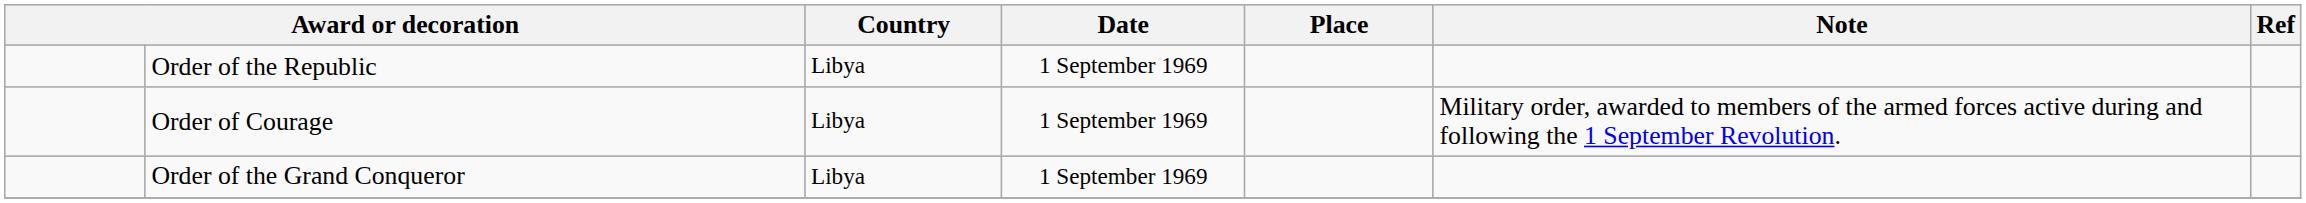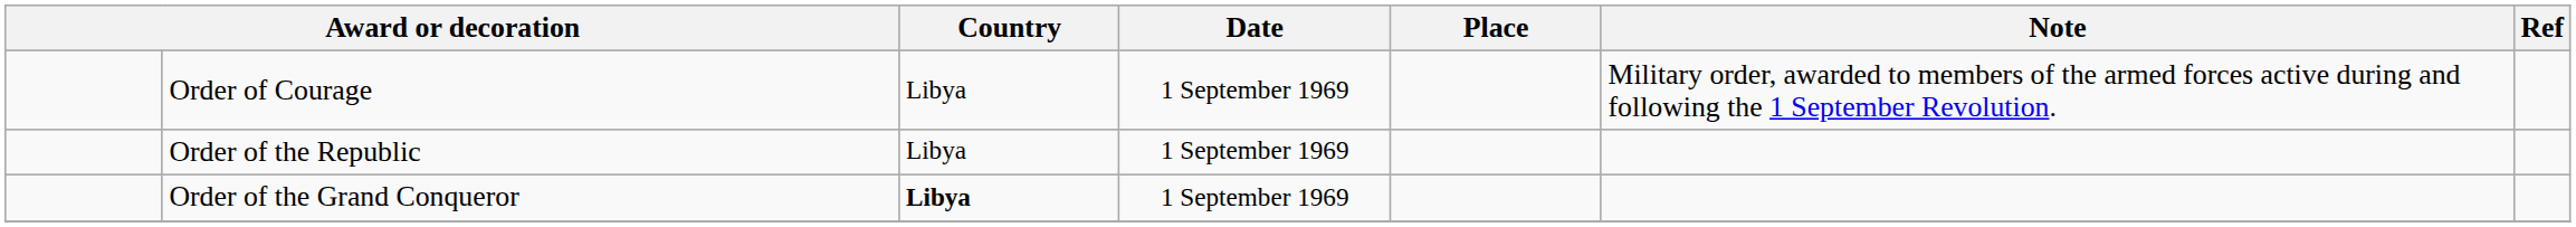rows swapped: Order of the Republic <-> Order of Courage
Order of the Grand Conqueror | Country: normal -> bold
